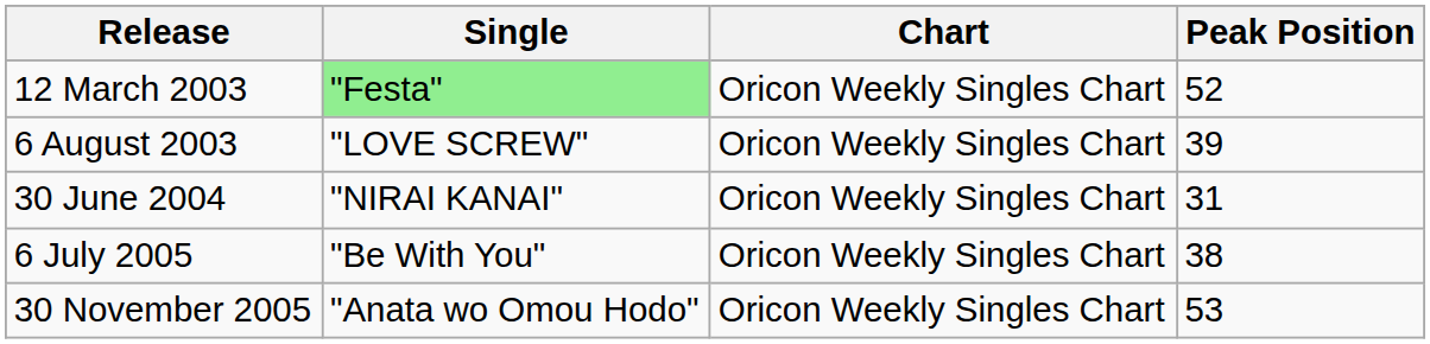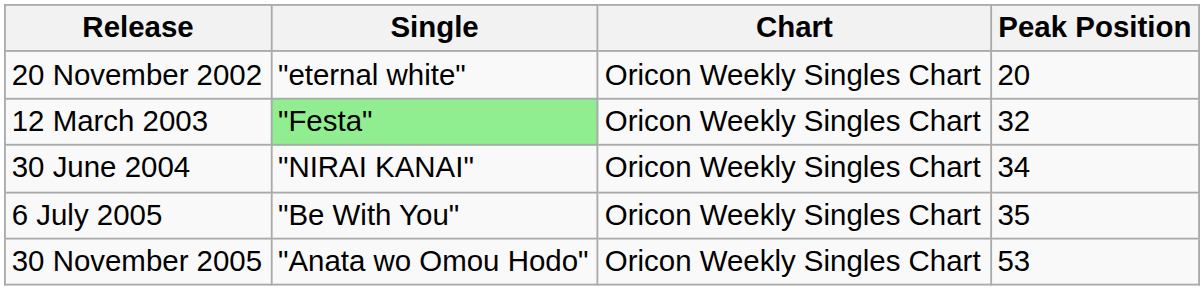+ row: 20 November 2002 | "eternal white" | Oricon Weekly Singles Chart | 20
12 March 2003 | Peak Position: 52 -> 32
- row: 6 August 2003 | "LOVE SCREW" | Oricon Weekly Singles Chart | 39
30 June 2004 | Peak Position: 31 -> 34
6 July 2005 | Peak Position: 38 -> 35
